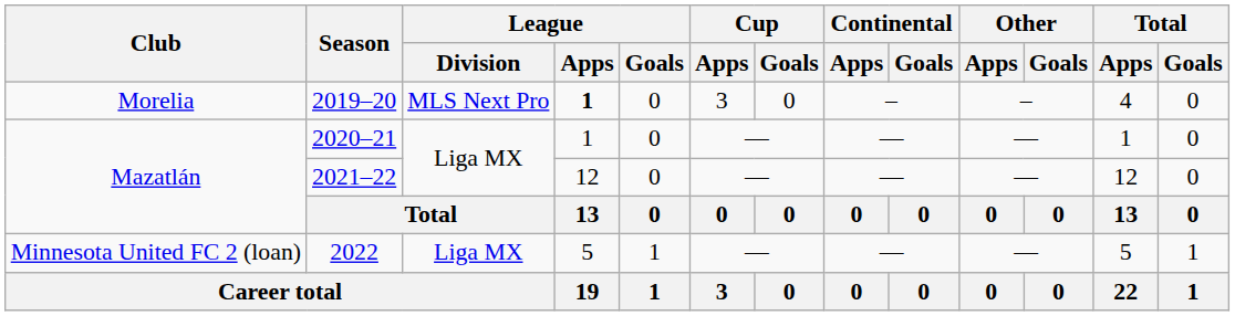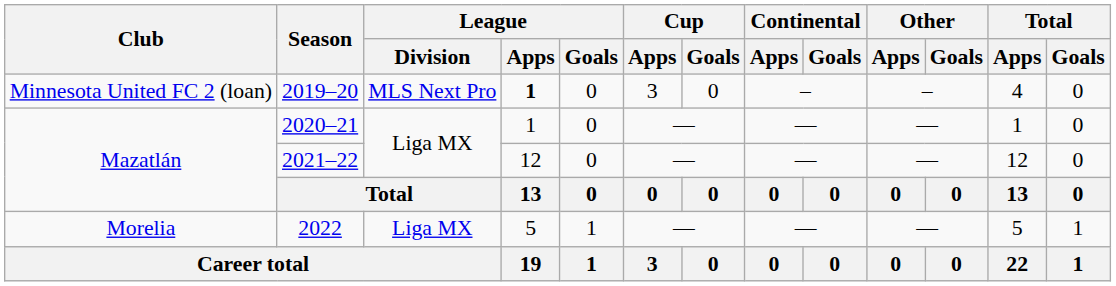2019–20 | Club: Morelia -> Minnesota United FC 2 (loan)
2022 | Club: Minnesota United FC 2 (loan) -> Morelia
